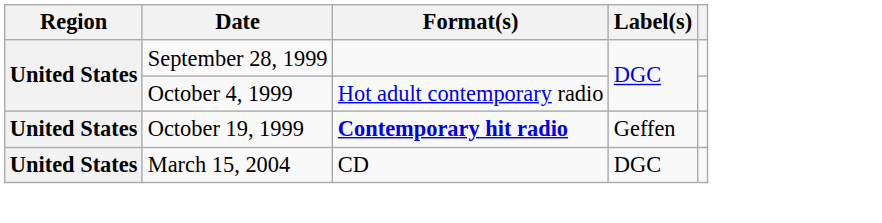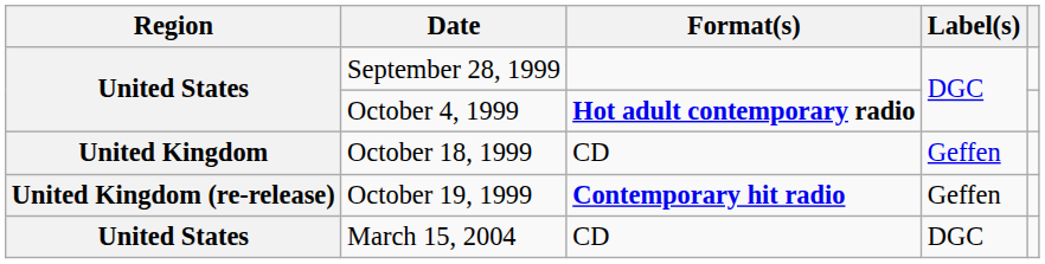October 4, 1999 | Format(s): normal -> bold
+ row: United Kingdom | October 18, 1999 | CD | Geffen
October 19, 1999 | Region: United States -> United Kingdom (re-release)
